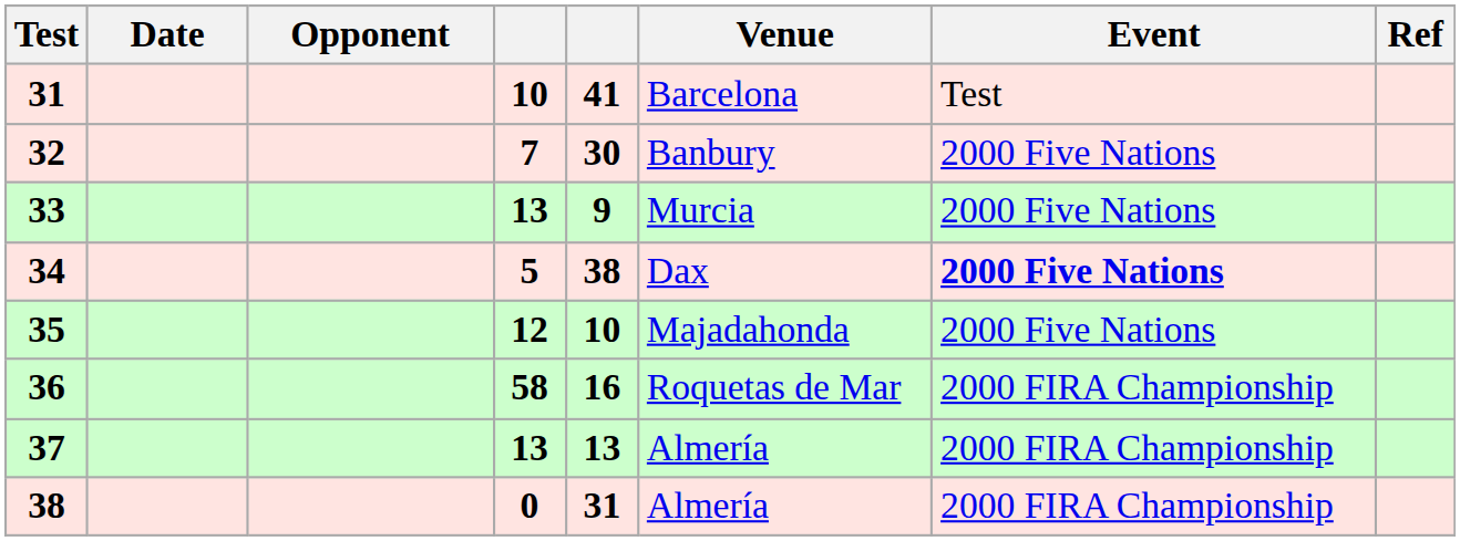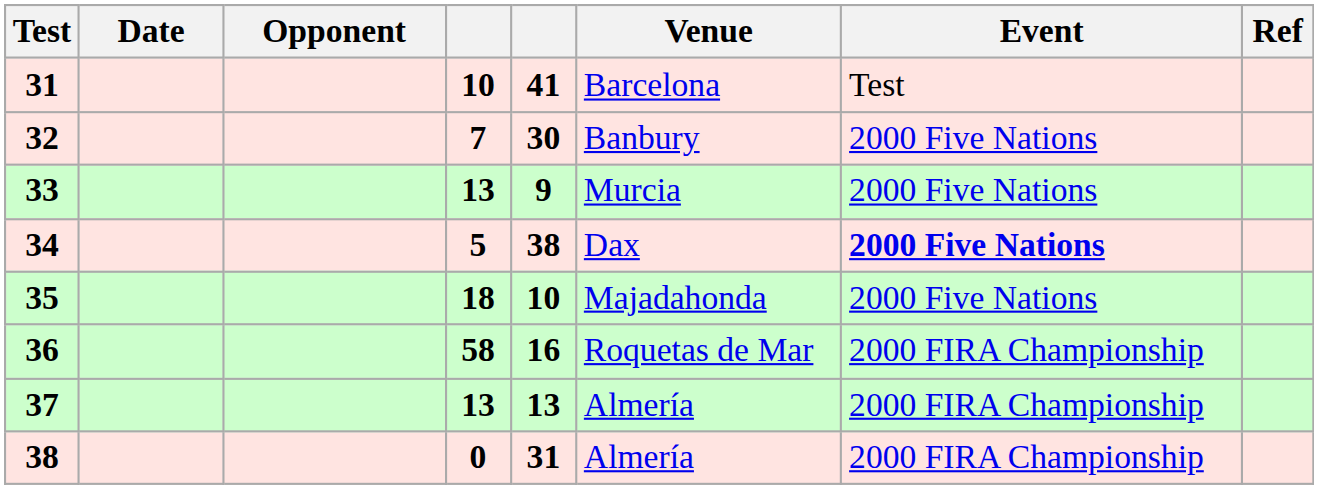35 | column 4: 12 -> 18
